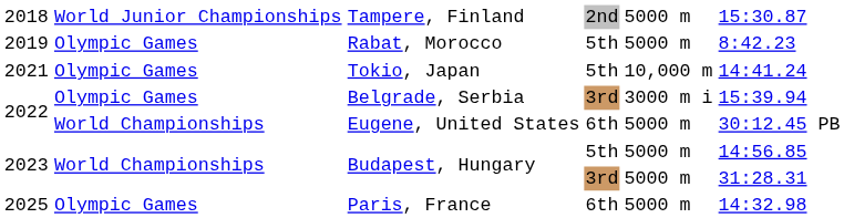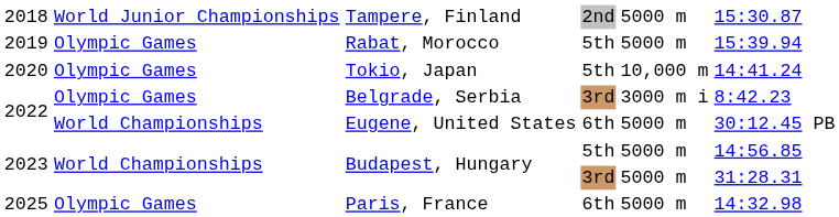Rabat, Morocco | column 6: 8:42.23 -> 15:39.94
Tokio, Japan | column 1: 2021 -> 2020
Belgrade, Serbia | column 6: 15:39.94 -> 8:42.23
